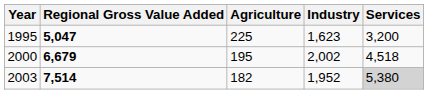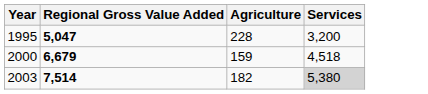- column: Industry | 1,623 | 2,002 | 1,952
1995 | Agriculture: 225 -> 228
2000 | Agriculture: 195 -> 159
